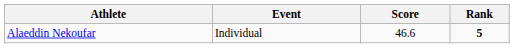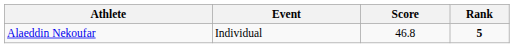Alaeddin Nekoufar | Score: 46.6 -> 46.8
